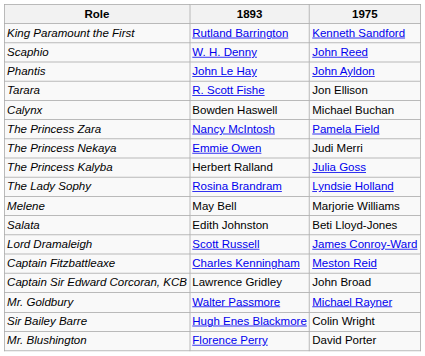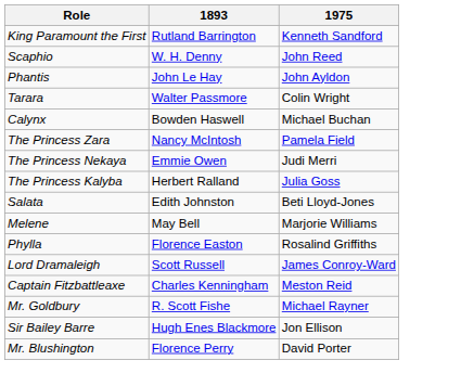Tarara | 1893: R. Scott Fishe -> Walter Passmore
Tarara | 1975: Jon Ellison -> Colin Wright
- row: The Lady Sophy | Rosina Brandram | Lyndsie Holland
rows swapped: Salata <-> Melene
+ row: Phylla | Florence Easton | Rosalind Griffiths
- row: Captain Sir Edward Corcoran, KCB | Lawrence Gridley | John Broad
Mr. Goldbury | 1893: Walter Passmore -> R. Scott Fishe
Sir Bailey Barre | 1975: Colin Wright -> Jon Ellison
